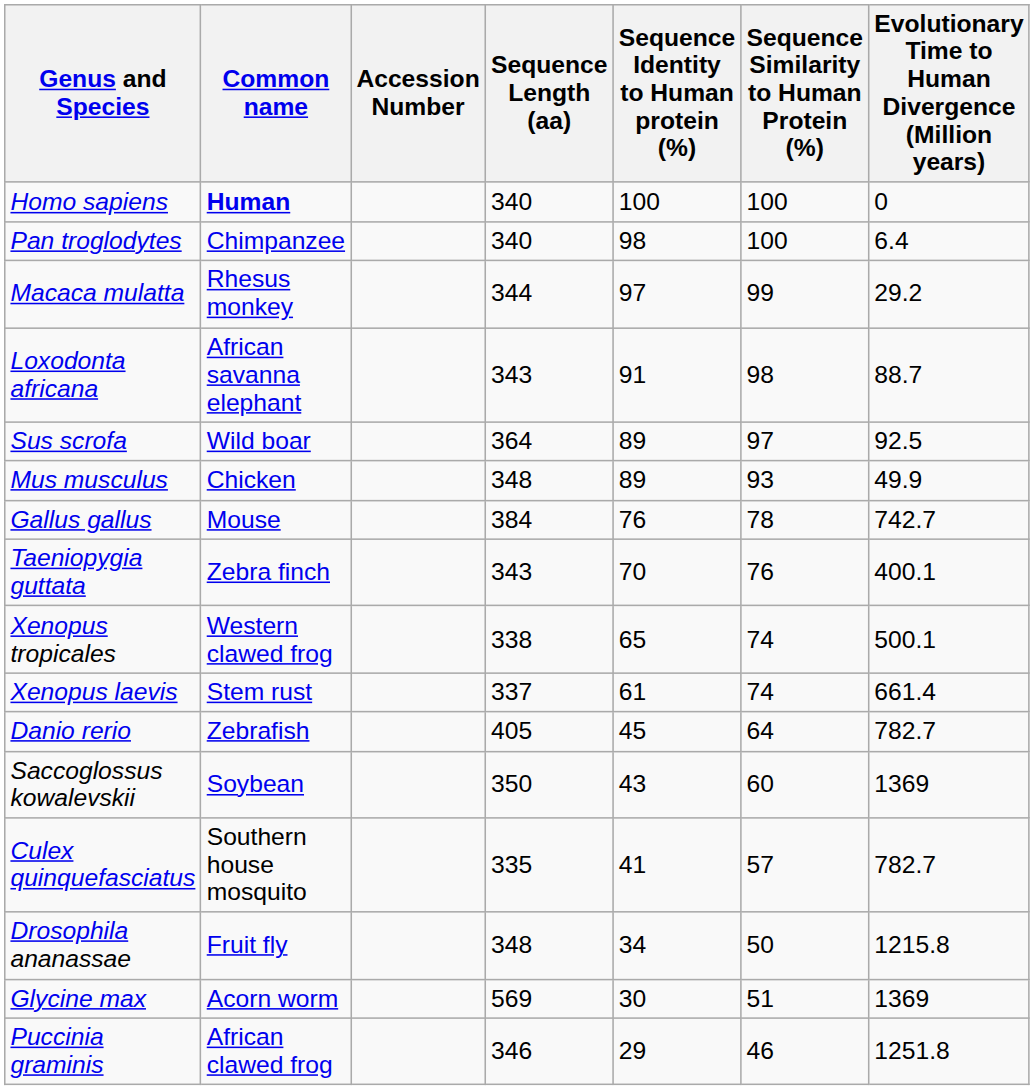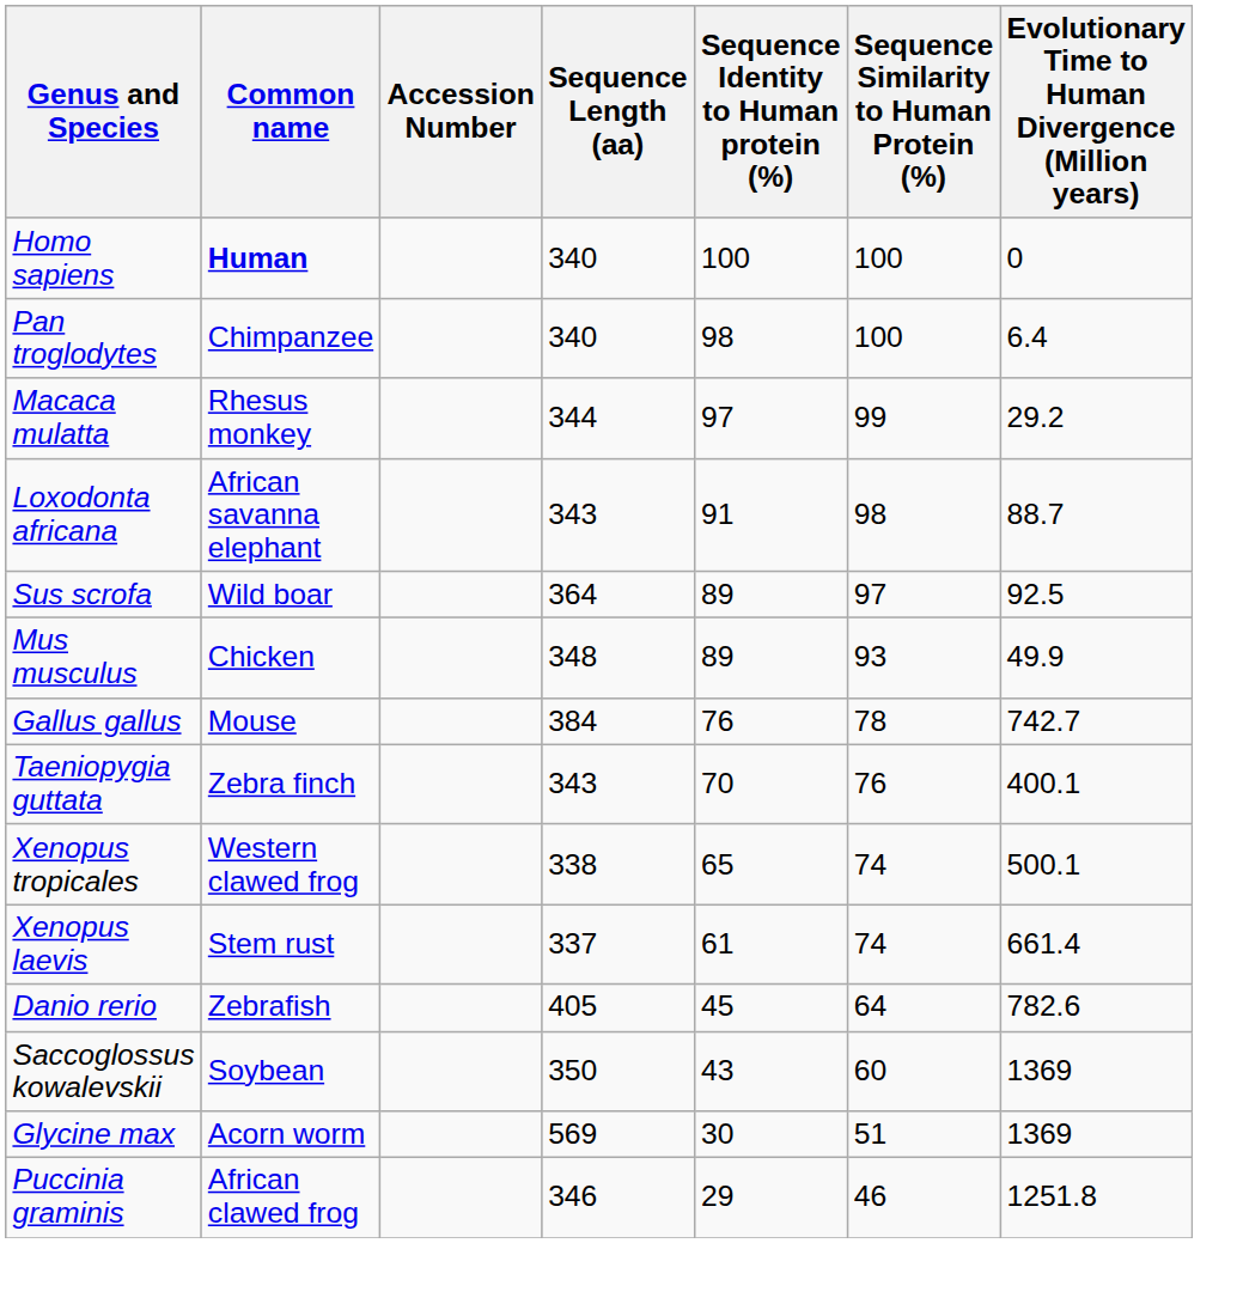Danio rerio | Evolutionary Time to Human Divergence (Million years): 782.7 -> 782.6
- row: Culex quinquefasciatus | Southern house mosquito | 335 | 41 | 57 | 782.7
- row: Drosophila ananassae | Fruit fly | 348 | 34 | 50 | 1215.8
